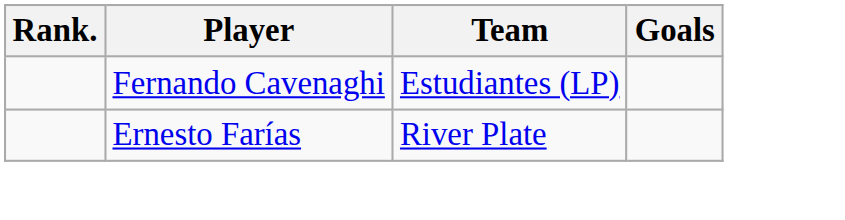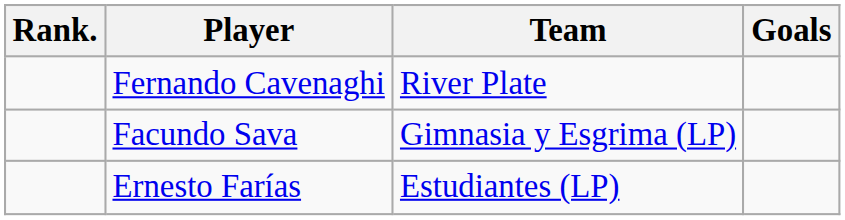Fernando Cavenaghi | Team: Estudiantes (LP) -> River Plate
+ row: Facundo Sava | Gimnasia y Esgrima (LP)
Ernesto Farías | Team: River Plate -> Estudiantes (LP)
